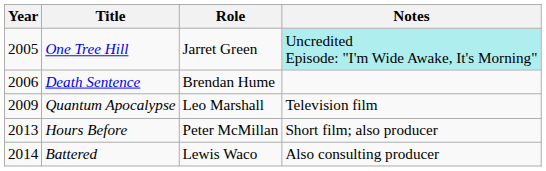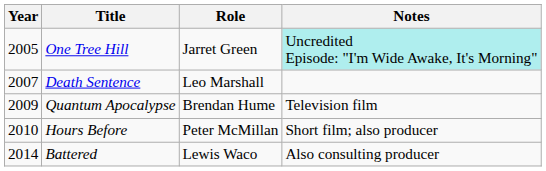Death Sentence | Year: 2006 -> 2007
Death Sentence | Role: Brendan Hume -> Leo Marshall
Quantum Apocalypse | Role: Leo Marshall -> Brendan Hume
Hours Before | Year: 2013 -> 2010
